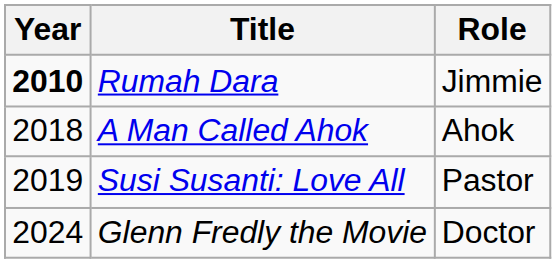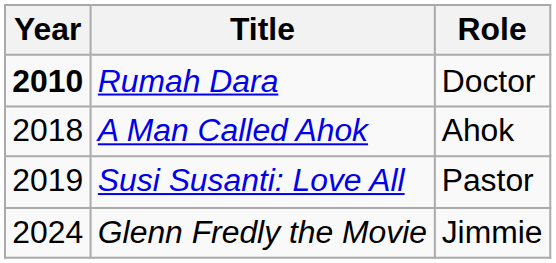Rumah Dara | Role: Jimmie -> Doctor
Glenn Fredly the Movie | Role: Doctor -> Jimmie
